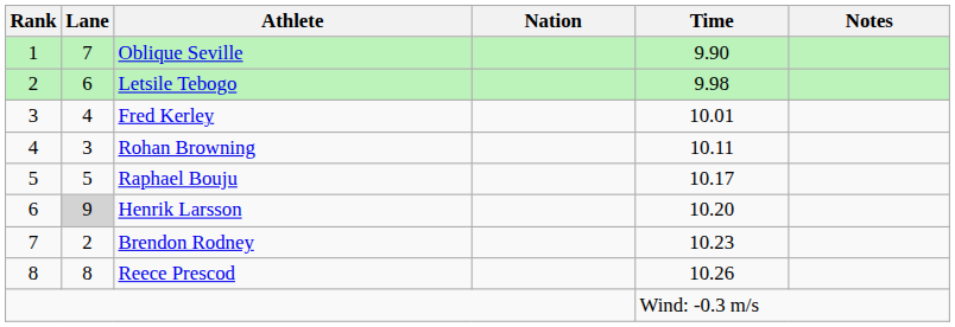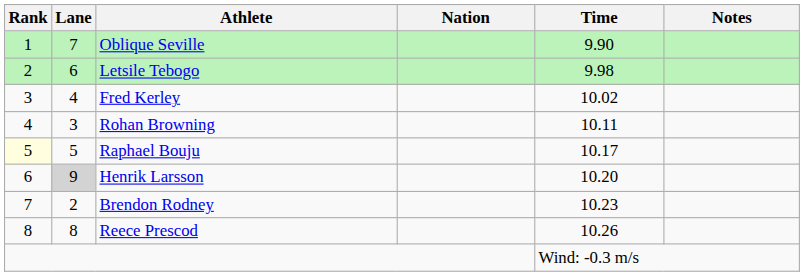Fred Kerley | Time: 10.01 -> 10.02
Raphael Bouju | Rank: no background -> lightyellow background
